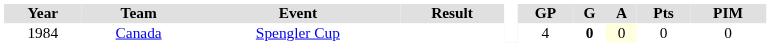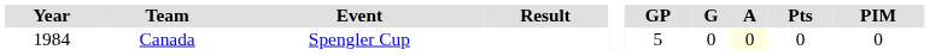Canada | GP: 4 -> 5
Canada | G: bold -> normal
